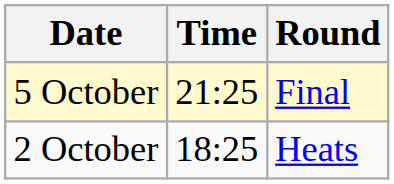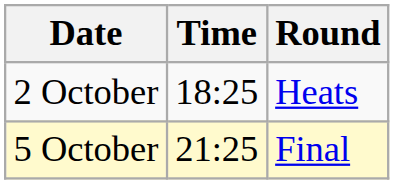rows swapped: 2 October <-> 5 October
